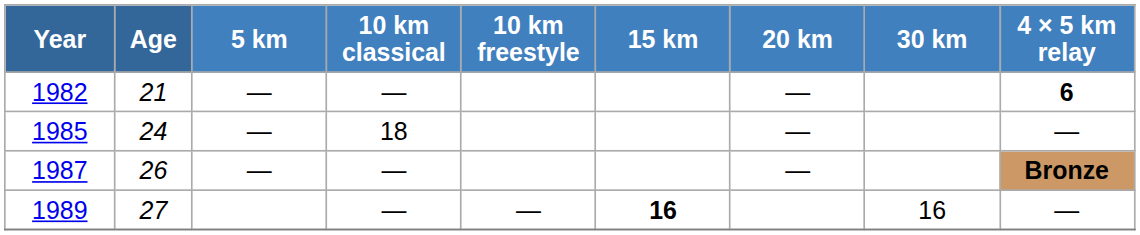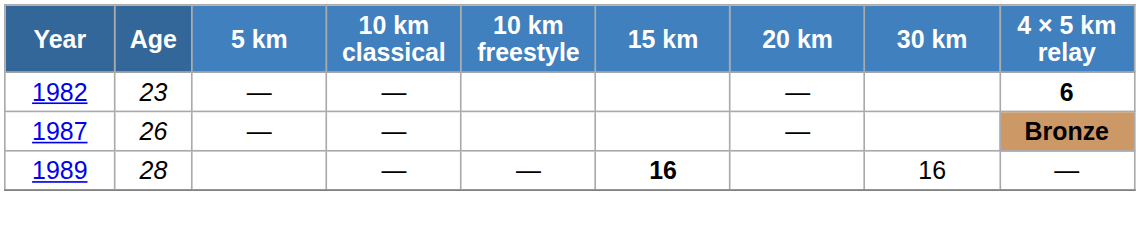1982 | Age: 21 -> 23
- row: 1985 | 24 | — | 18 | — | —
1989 | Age: 27 -> 28
